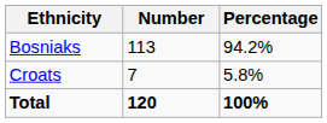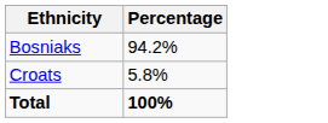- column: Number | 113 | 7 | 120
